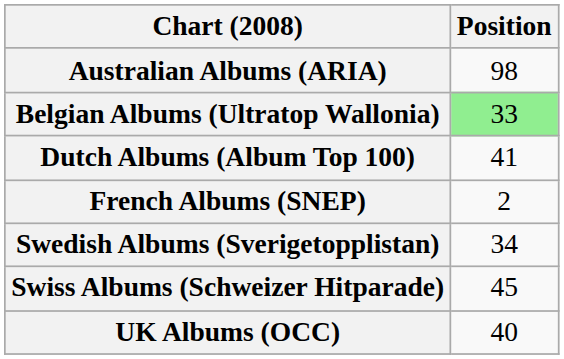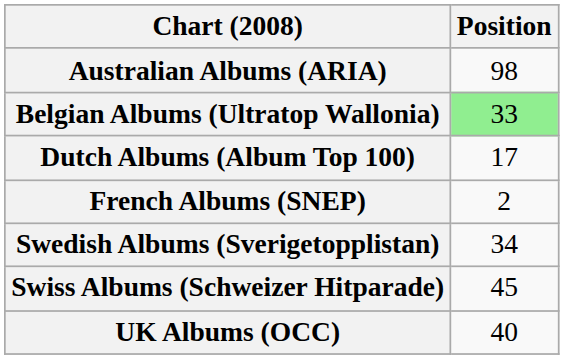Dutch Albums (Album Top 100) | Position: 41 -> 17
